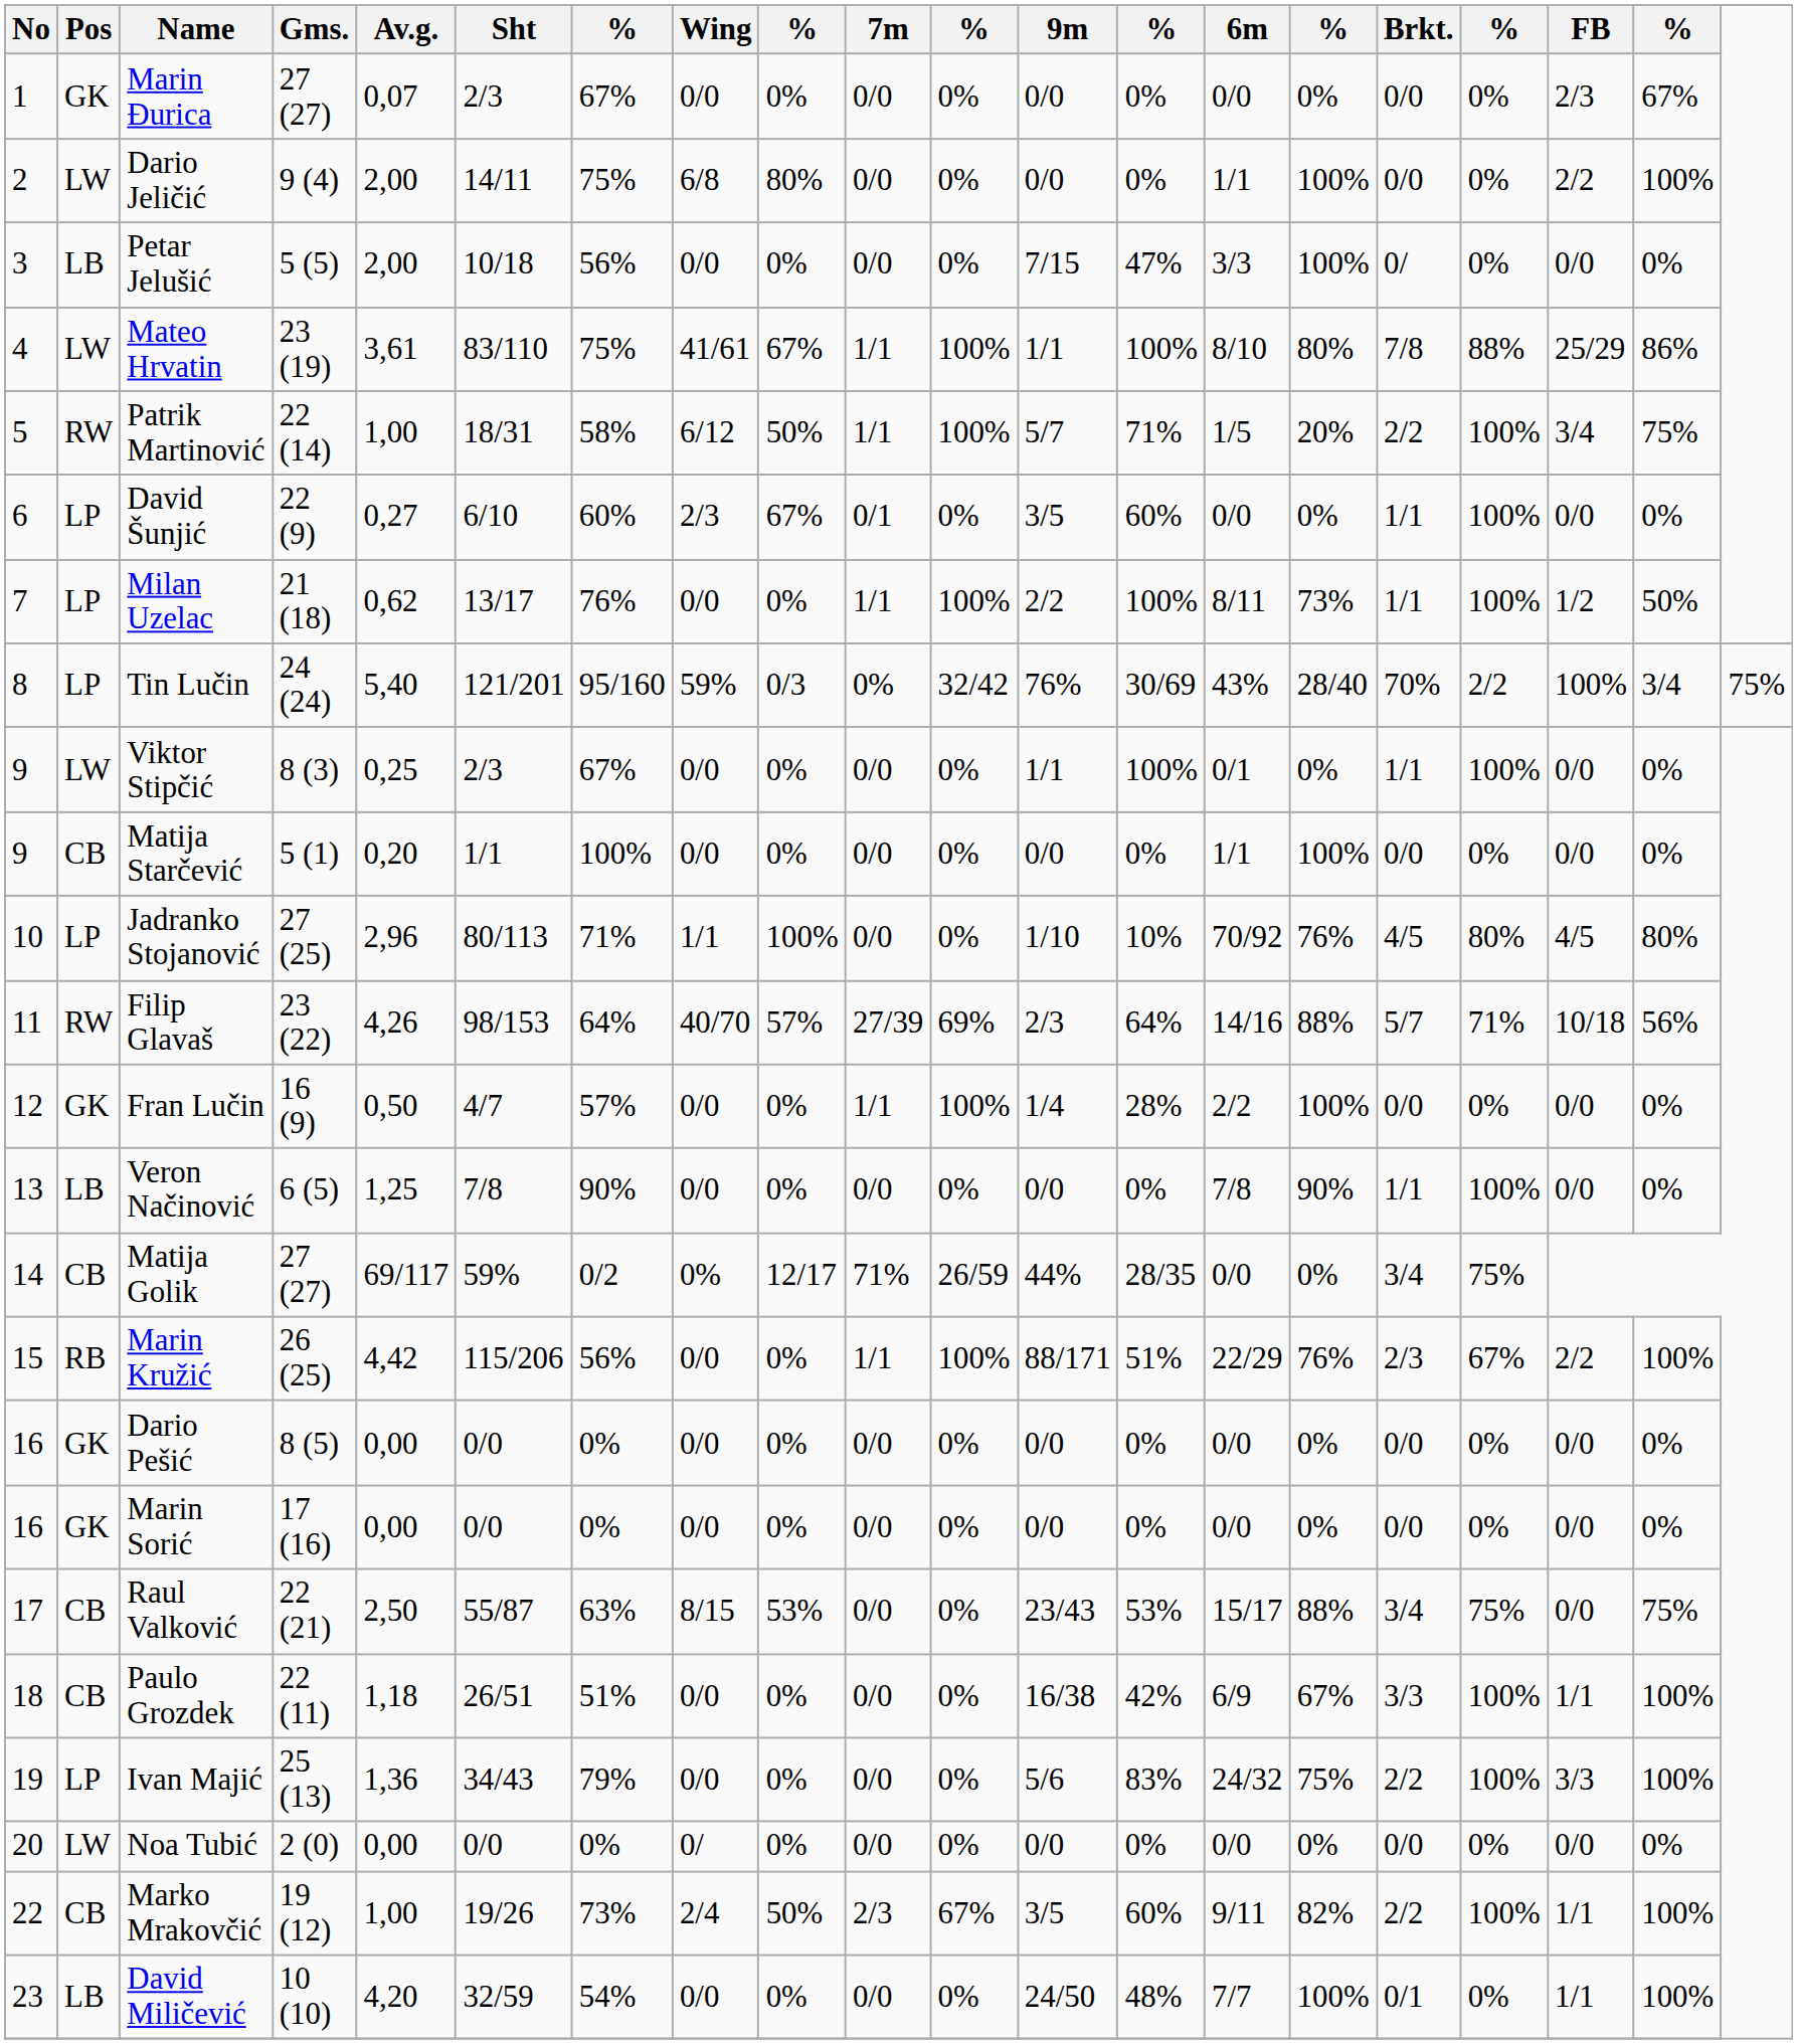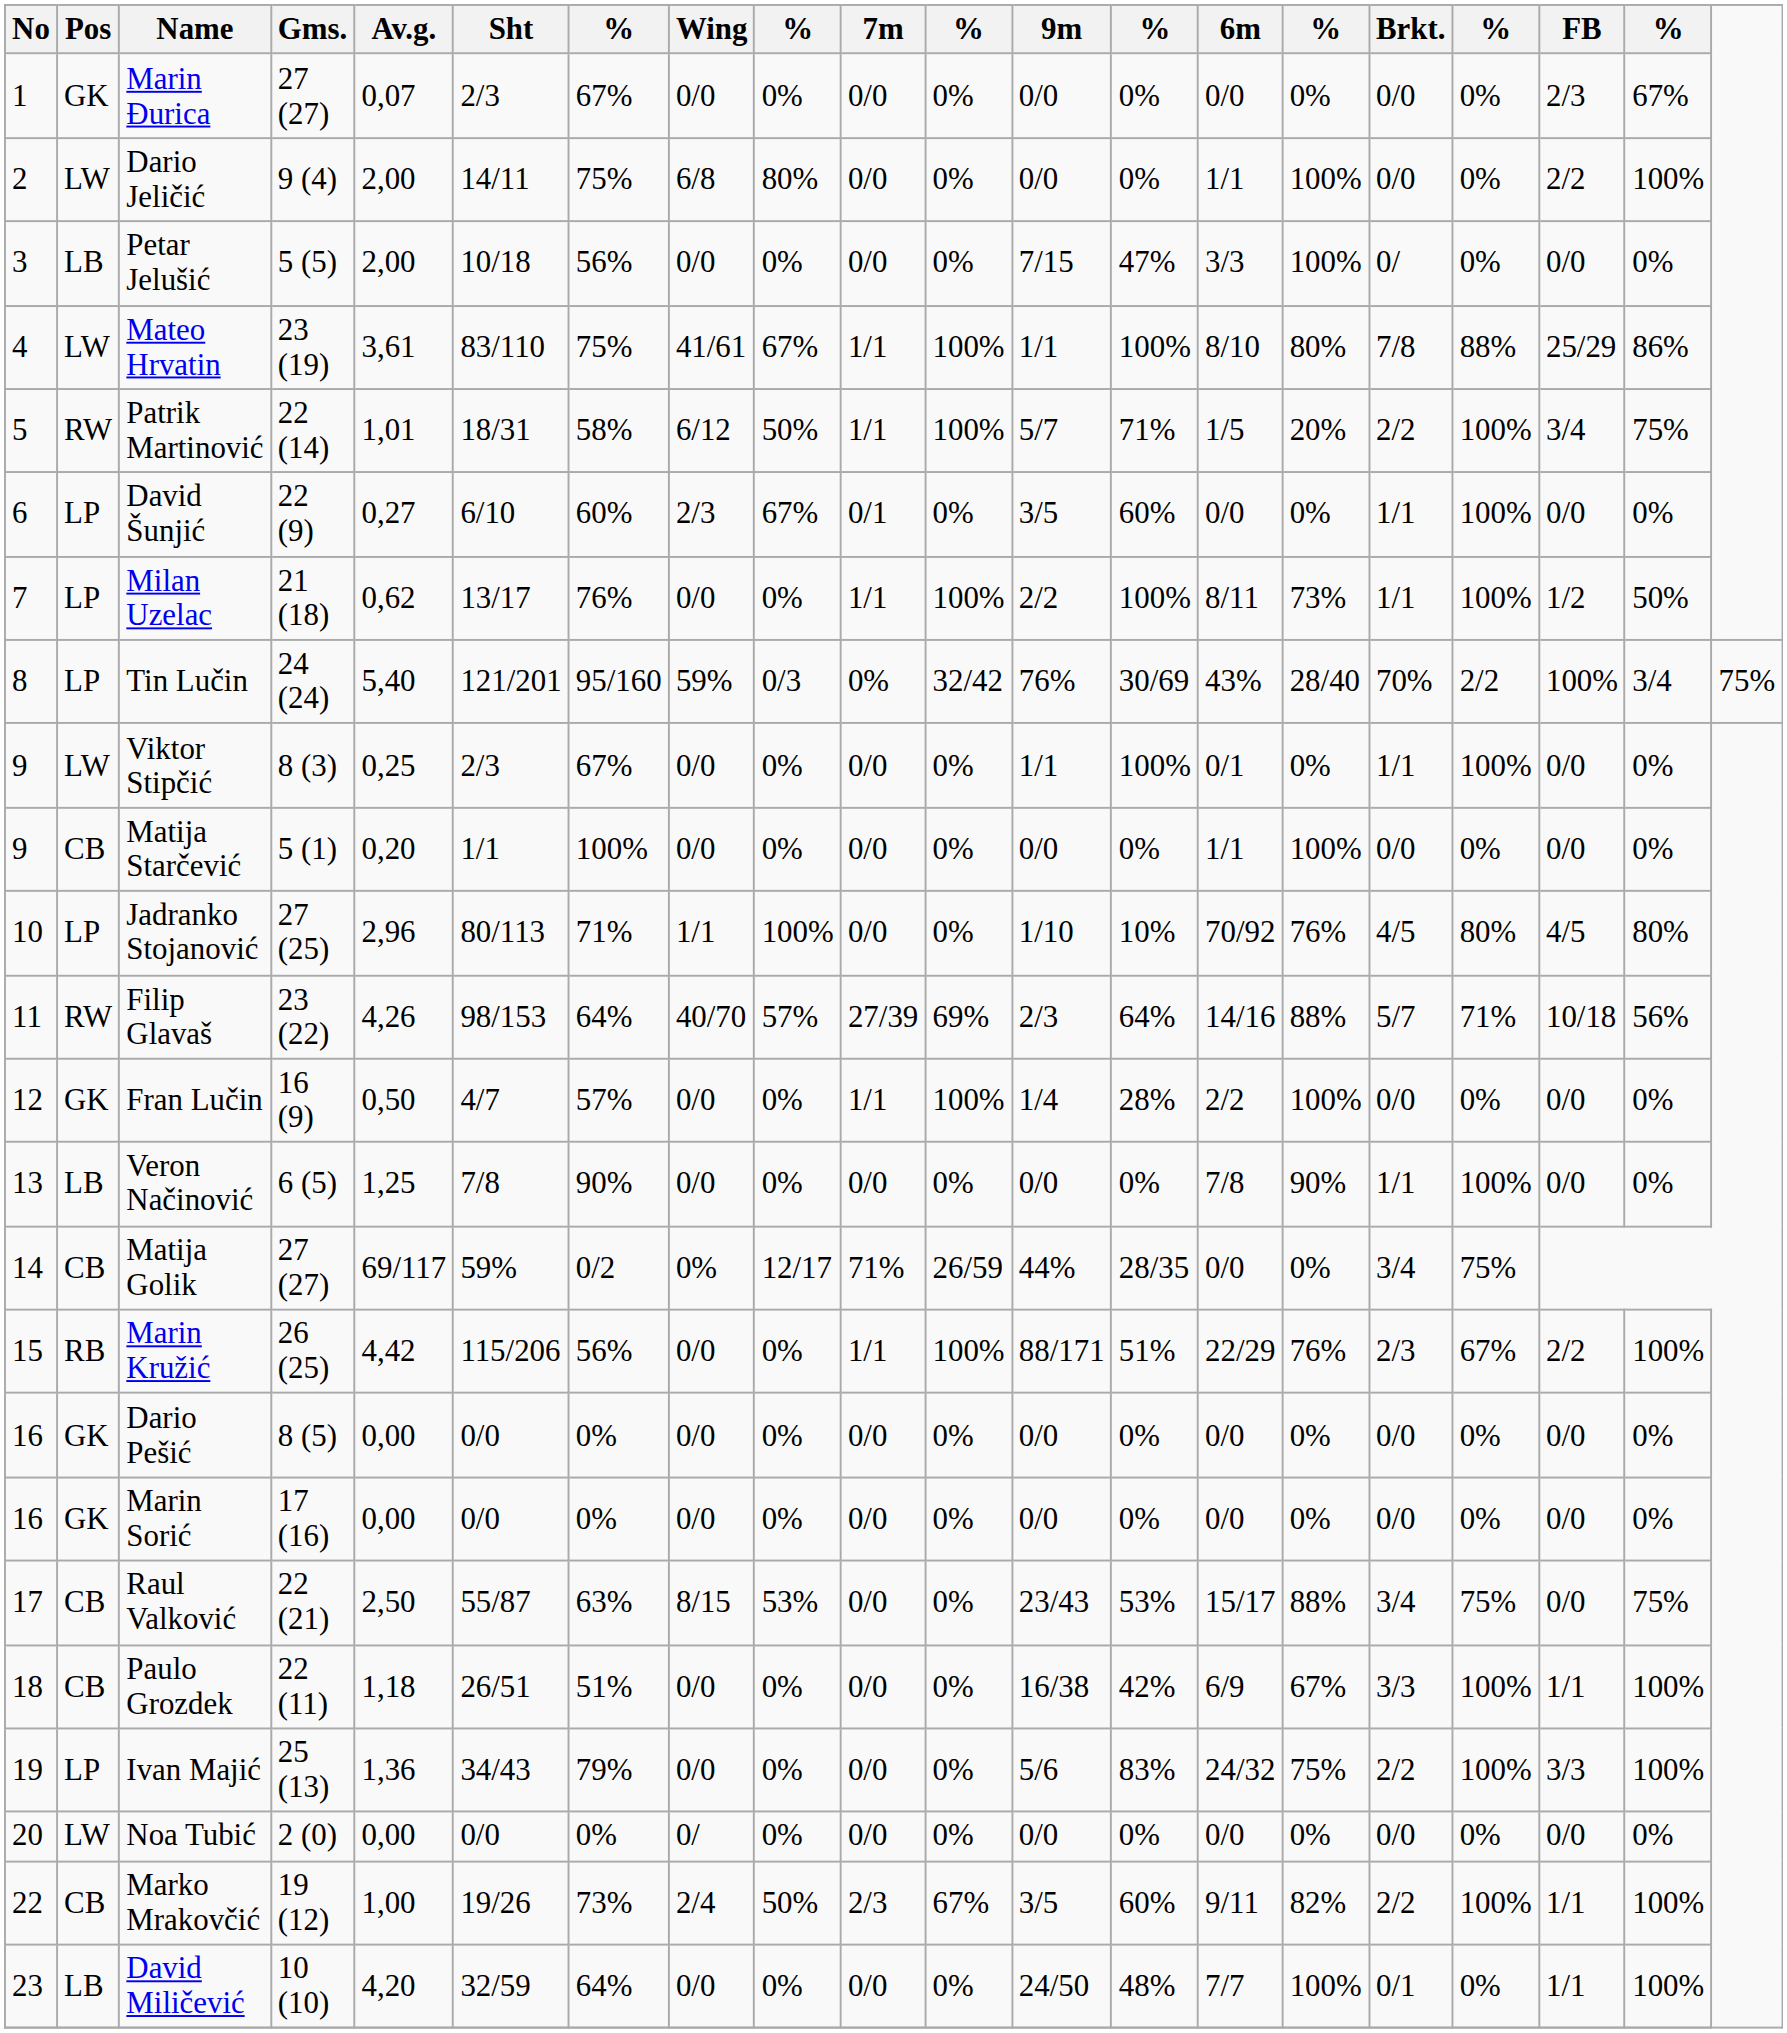Patrik Martinović | Av.g.: 1,00 -> 1,01
David Miličević | column 7: 54% -> 64%
